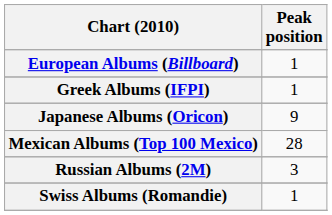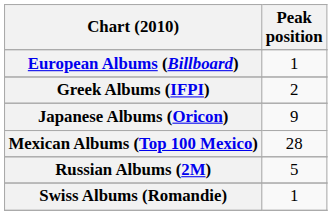Greek Albums (IFPI) | Peak position: 1 -> 2
Russian Albums (2M) | Peak position: 3 -> 5
